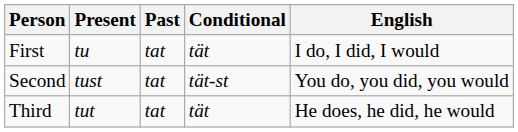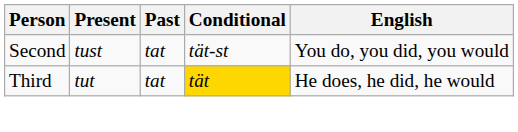- row: First | tu | tat | tät | I do, I did, I would
Third | Conditional: no background -> gold background
